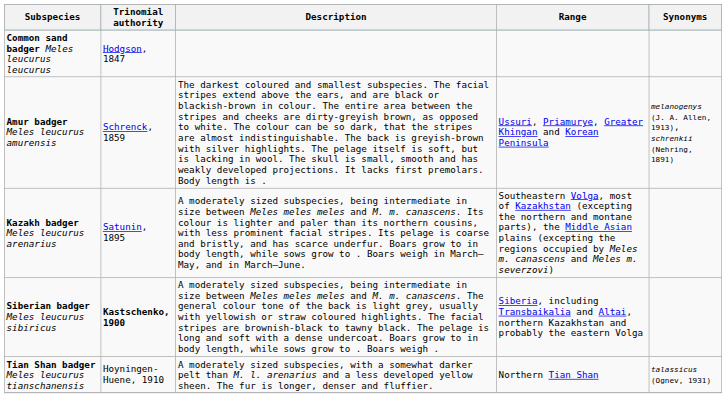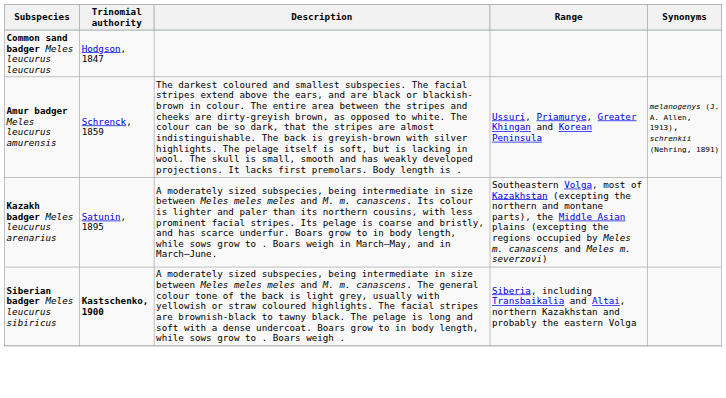- row: Tian Shan badger Meles leucurus tianschanensis | Hoyningen-Huene, 1910 | A moderately sized subspecies, with a somewhat darker pelt than M. l. arenarius and a less developed yellow sheen. The fur is longer, denser and fluffier. | Northern Tian Shan | talassicus (Ognev, 1931)
